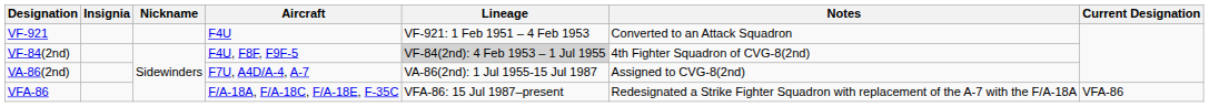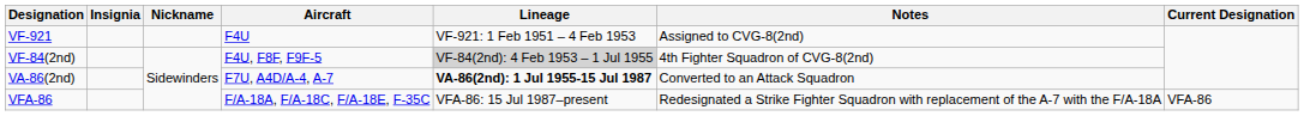VF-921 | Notes: Converted to an Attack Squadron -> Assigned to CVG-8(2nd)
VA-86(2nd) | Lineage: normal -> bold
VA-86(2nd) | Notes: Assigned to CVG-8(2nd) -> Converted to an Attack Squadron
